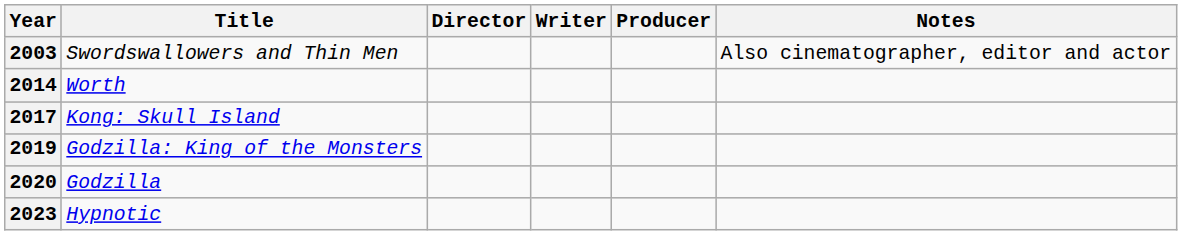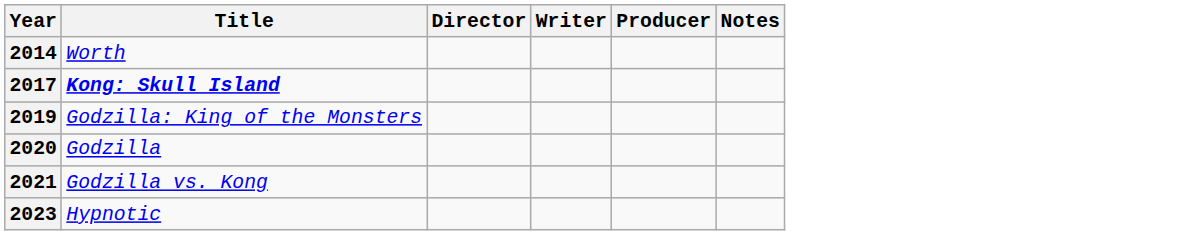- row: 2003 | Swordswallowers and Thin Men | Also cinematographer, editor and actor
2017 | Title: normal -> bold
+ row: 2021 | Godzilla vs. Kong
